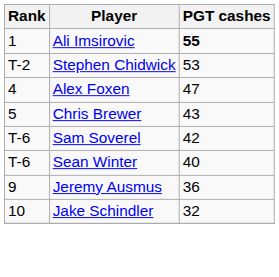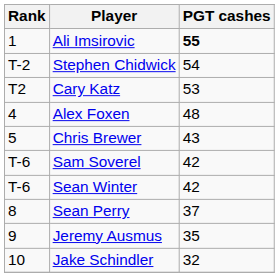Stephen Chidwick | PGT cashes: 53 -> 54
+ row: T2 | Cary Katz | 53
Alex Foxen | PGT cashes: 47 -> 48
Sean Winter | PGT cashes: 40 -> 42
+ row: 8 | Sean Perry | 37
Jeremy Ausmus | PGT cashes: 36 -> 35
